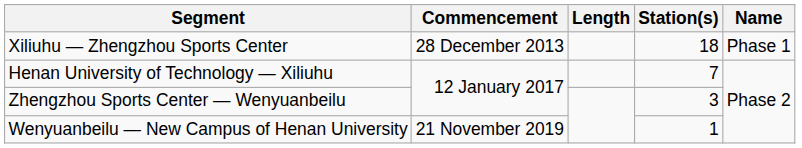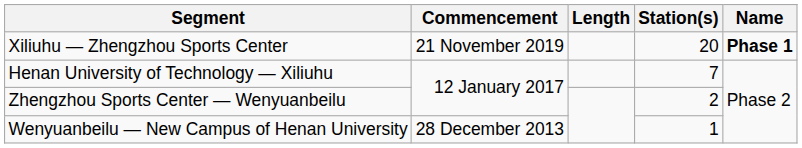Xiliuhu — Zhengzhou Sports Center | Commencement: 28 December 2013 -> 21 November 2019
Xiliuhu — Zhengzhou Sports Center | Station(s): 18 -> 20
Xiliuhu — Zhengzhou Sports Center | Name: normal -> bold
Zhengzhou Sports Center — Wenyuanbeilu | Station(s): 3 -> 2
Wenyuanbeilu — New Campus of Henan University | Commencement: 21 November 2019 -> 28 December 2013
